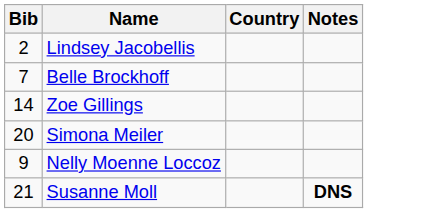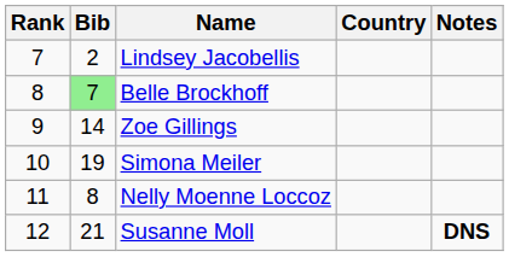+ column: Rank | 7 | 8 | 9 | 10 | 11 | 12
Belle Brockhoff | Bib: no background -> lightgreen background
Simona Meiler | Bib: 20 -> 19
Nelly Moenne Loccoz | Bib: 9 -> 8
